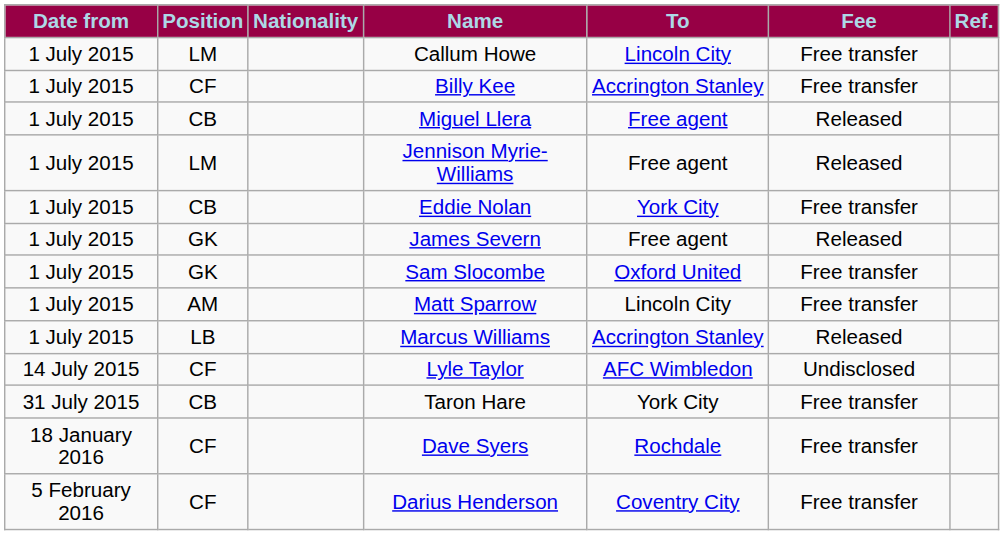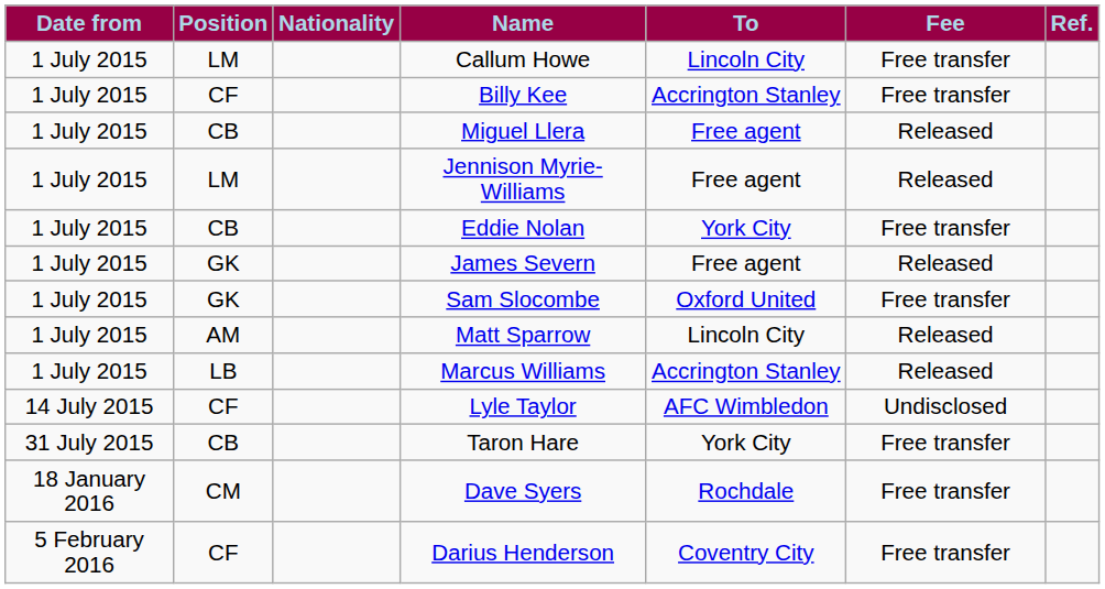Matt Sparrow | Fee: Free transfer -> Released
Dave Syers | Position: CF -> CM
